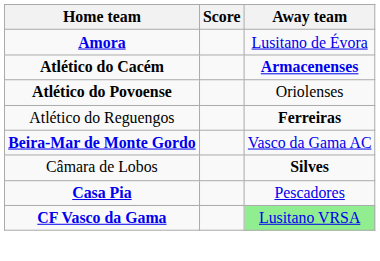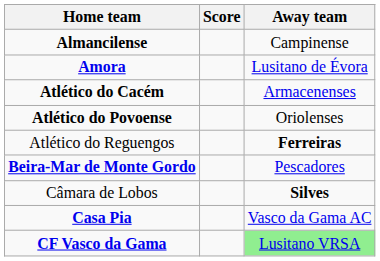+ row: Almancilense | Campinense
Atlético do Cacém | Away team: bold -> normal
Beira-Mar de Monte Gordo | Away team: Vasco da Gama AC -> Pescadores
Casa Pia | Away team: Pescadores -> Vasco da Gama AC
